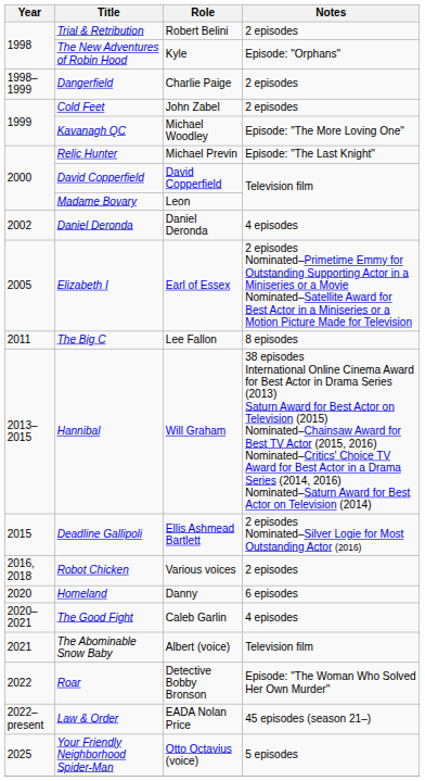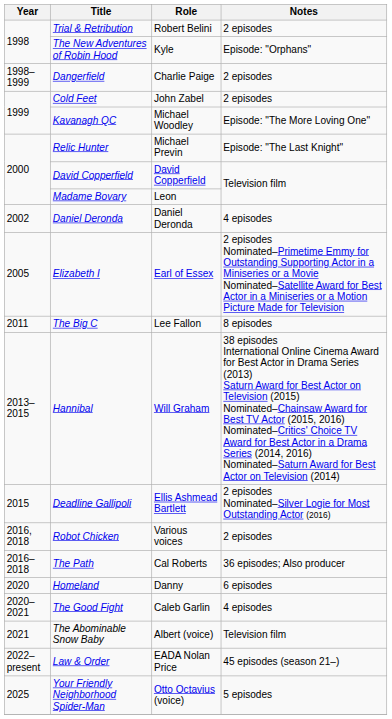+ row: 2016–2018 | The Path | Cal Roberts | 36 episodes; Also producer
- row: 2022 | Roar | Detective Bobby Bronson | Episode: "The Woman Who Solved Her Own Murder"
